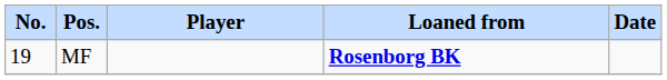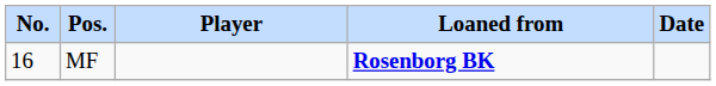MF | No.: 19 -> 16
